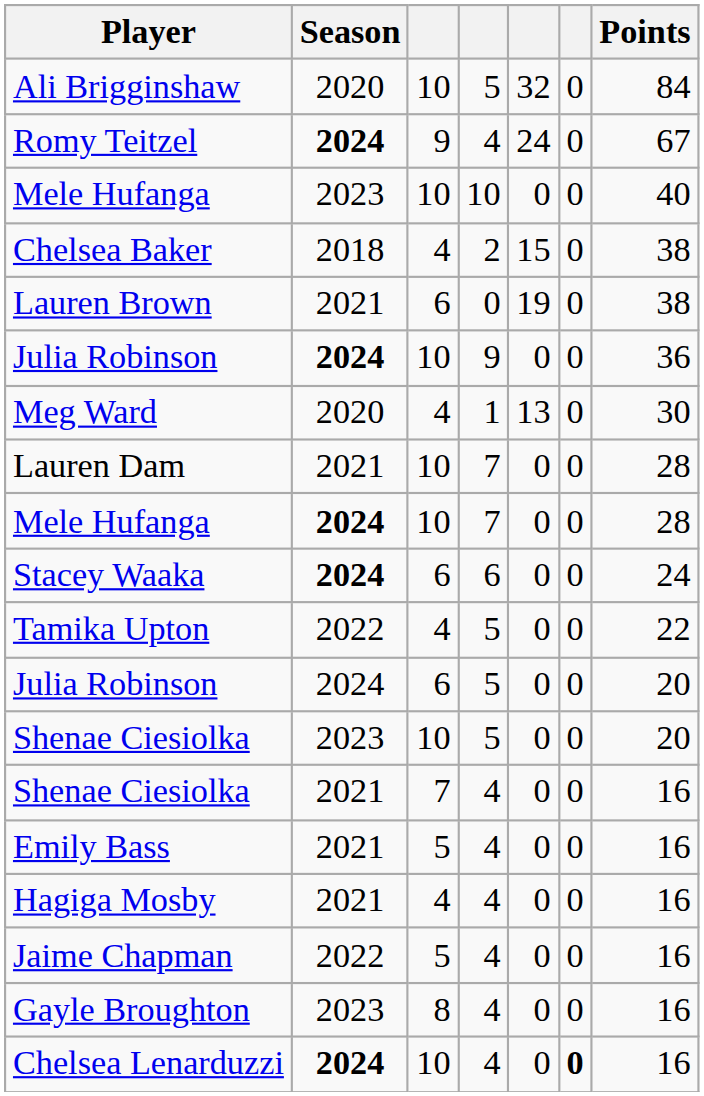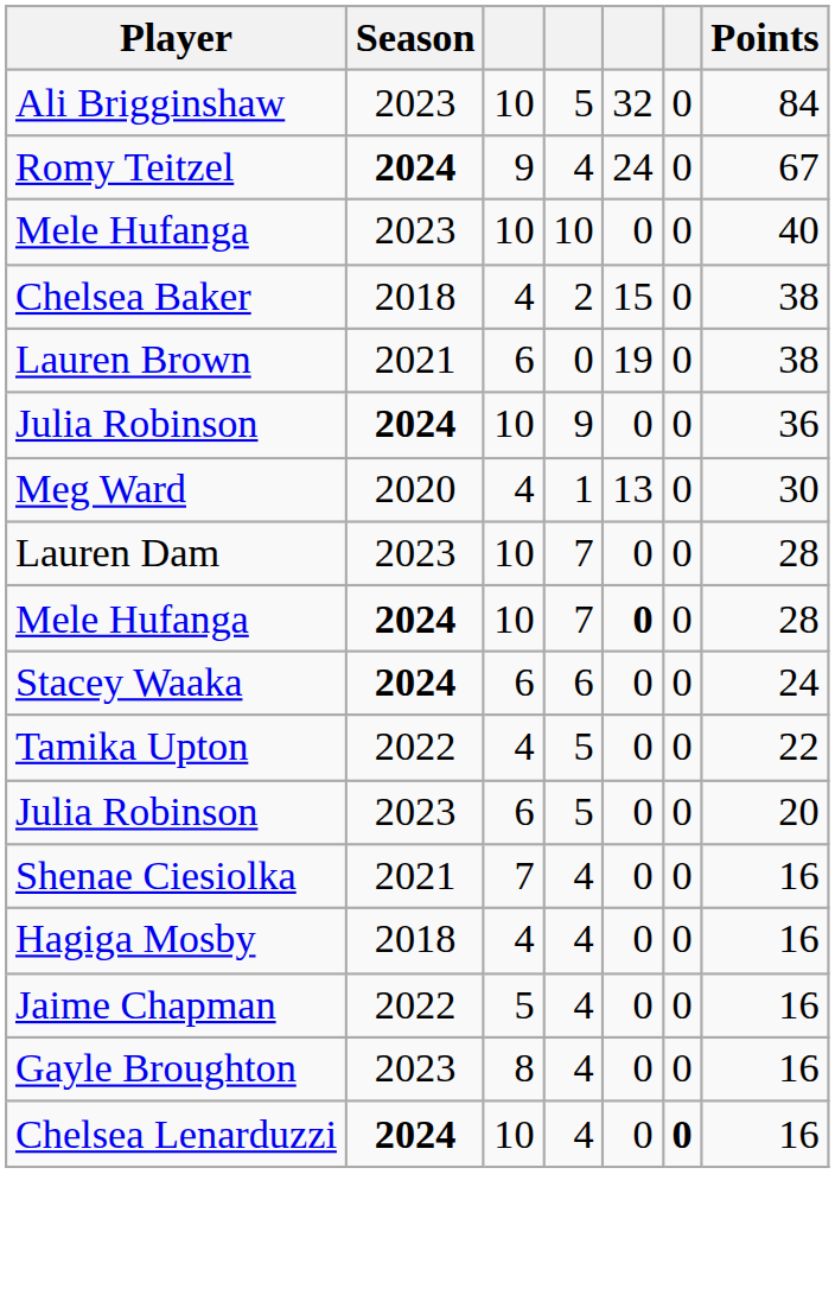Ali Brigginshaw | Season: 2020 -> 2023
Lauren Dam | Season: 2021 -> 2023
Mele Hufanga / 7 | column 5: normal -> bold
Julia Robinson / 5 | Season: 2024 -> 2023
- row: Shenae Ciesiolka | 2023 | 10 | 5 | 0 | 0 | 20
- row: Emily Bass | 2021 | 5 | 4 | 0 | 0 | 16
Hagiga Mosby | Season: 2021 -> 2018
